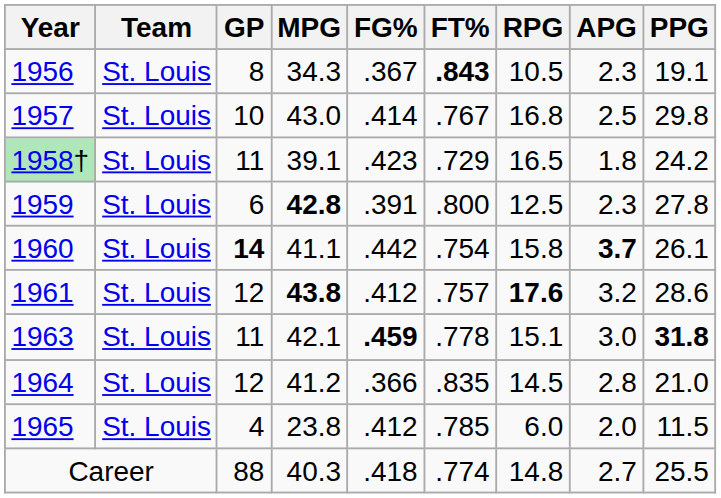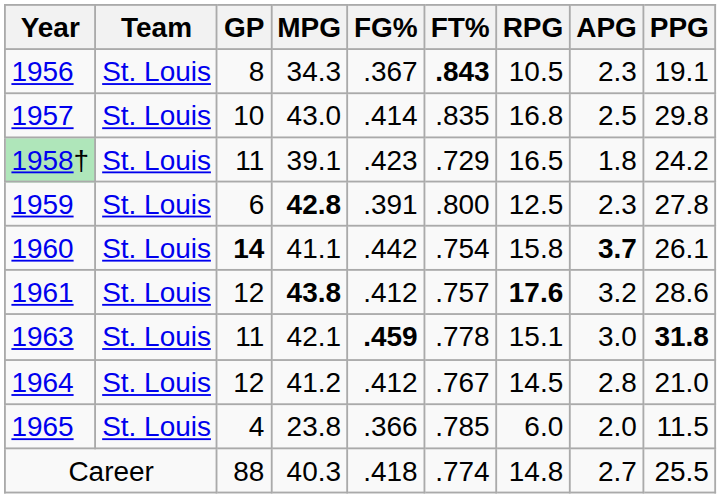1957 | FT%: .767 -> .835
1964 | FG%: .366 -> .412
1964 | FT%: .835 -> .767
1965 | FG%: .412 -> .366
